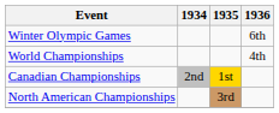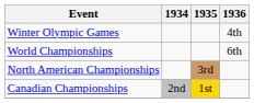Winter Olympic Games | 1936: 6th -> 4th
World Championships | 1936: 4th -> 6th
rows swapped: North American Championships <-> Canadian Championships
